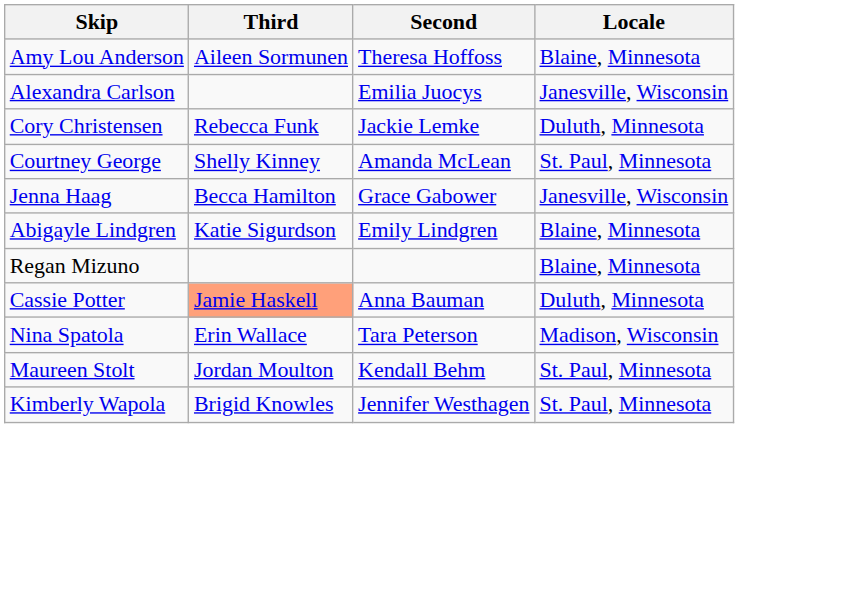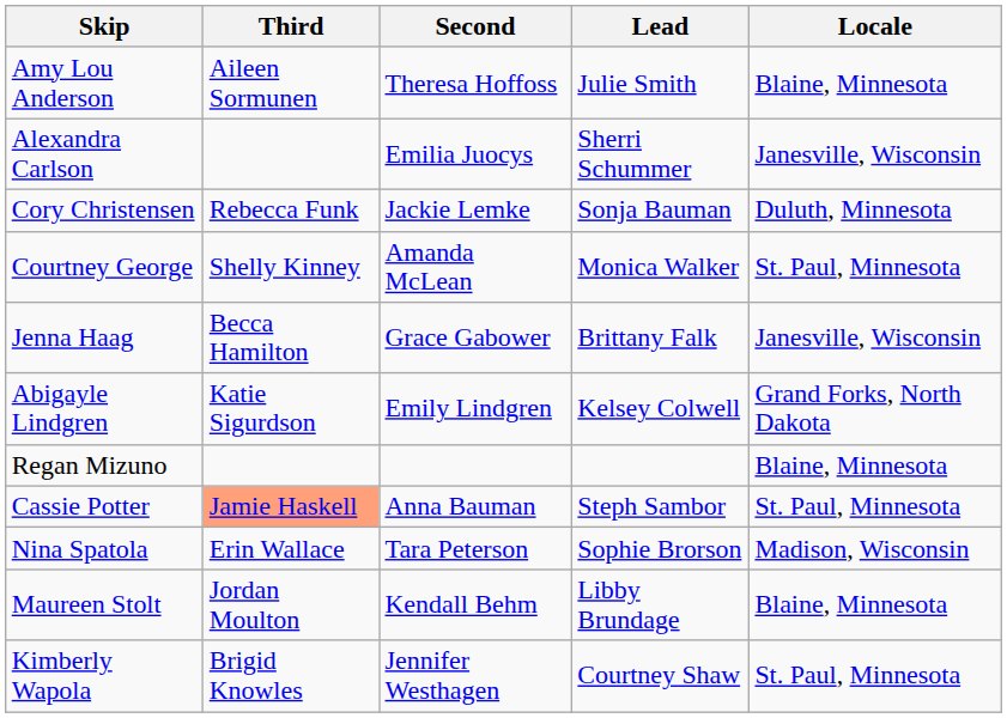+ column: Lead | Julie Smith | Sherri Schummer | Sonja Bauman | Monica Walker | Brittany Falk | Kelsey Colwell | Steph Sambor | Sophie Brorson | Libby Brundage | Courtney Shaw
Abigayle Lindgren | Locale: Blaine, Minnesota -> Grand Forks, North Dakota
Cassie Potter | Locale: Duluth, Minnesota -> St. Paul, Minnesota
Maureen Stolt | Locale: St. Paul, Minnesota -> Blaine, Minnesota
